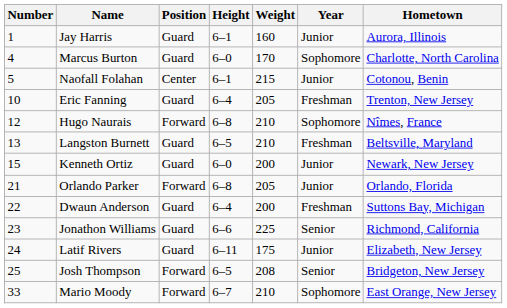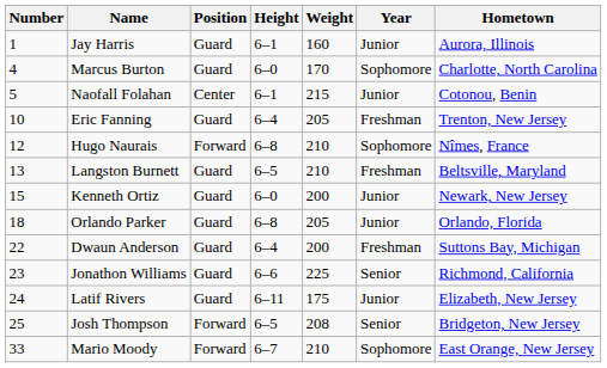Orlando Parker | Number: 21 -> 18
Orlando Parker | Position: Forward -> Guard
